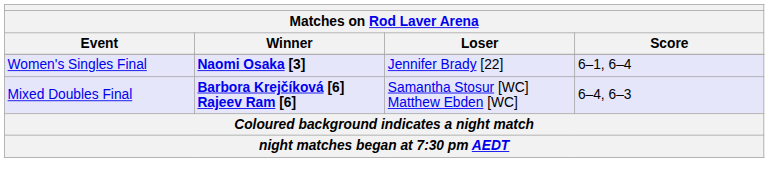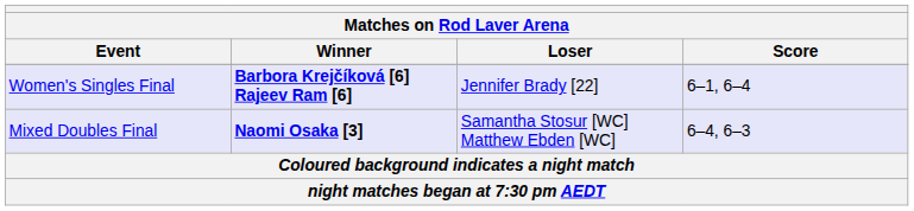Women's Singles Final | Winner: Naomi Osaka [3] -> Barbora Krejčíková [6] Rajeev Ram [6]
Mixed Doubles Final | Winner: Barbora Krejčíková [6] Rajeev Ram [6] -> Naomi Osaka [3]
